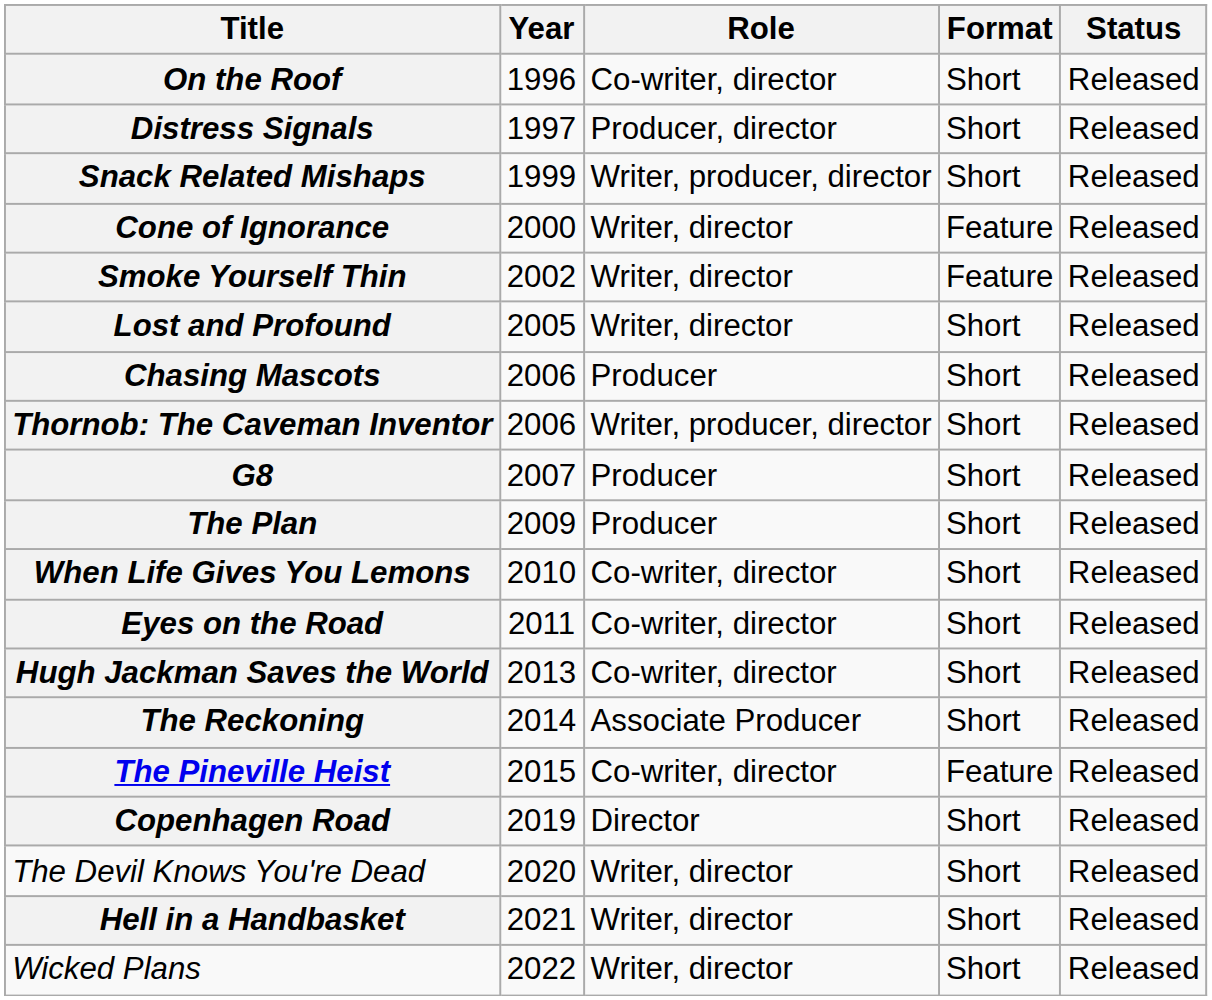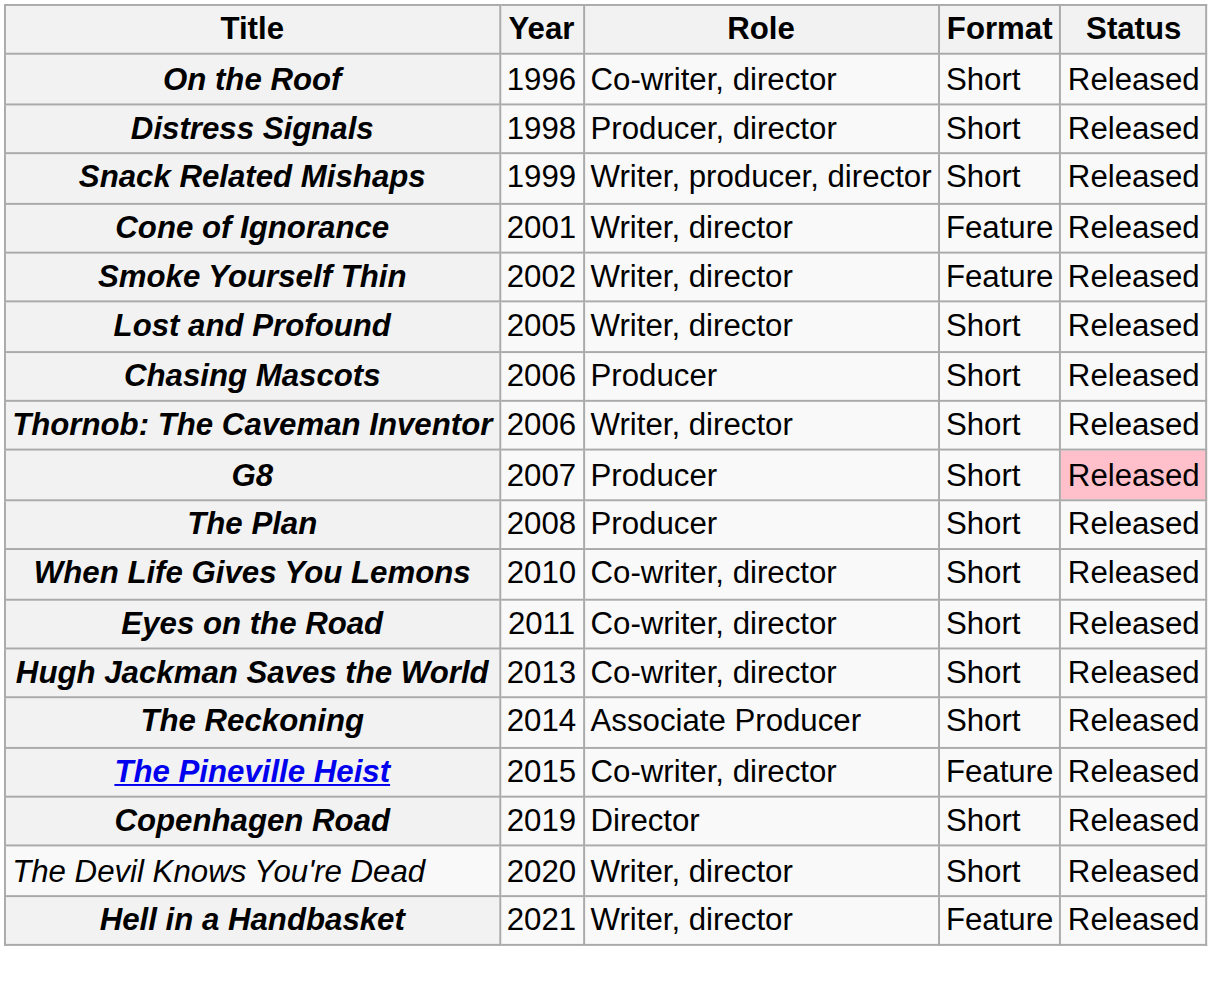Distress Signals | Year: 1997 -> 1998
Cone of Ignorance | Year: 2000 -> 2001
Thornob: The Caveman Inventor | Role: Writer, producer, director -> Writer, director
G8 | Status: no background -> pink background
The Plan | Year: 2009 -> 2008
Hell in a Handbasket | Format: Short -> Feature
- row: Wicked Plans | 2022 | Writer, director | Short | Released
